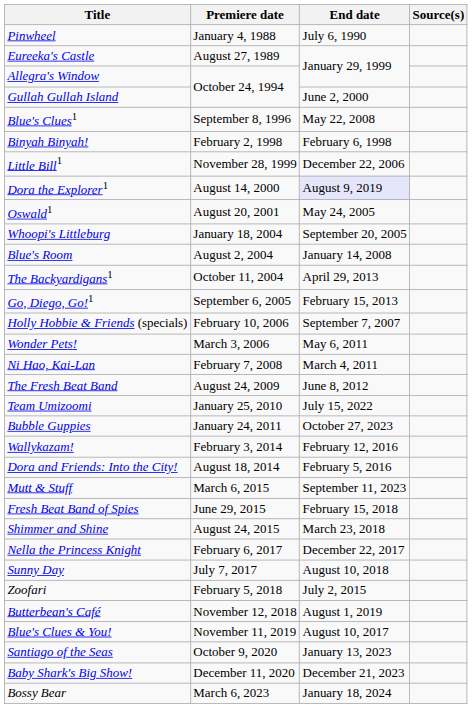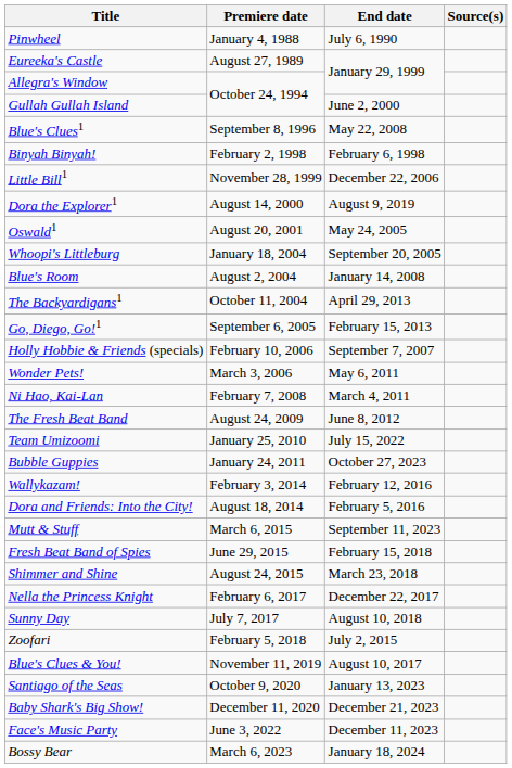Dora the Explorer1 | End date: lavender background -> no background
- row: Butterbean's Café | November 12, 2018 | August 1, 2019
+ row: Face's Music Party | June 3, 2022 | December 11, 2023
